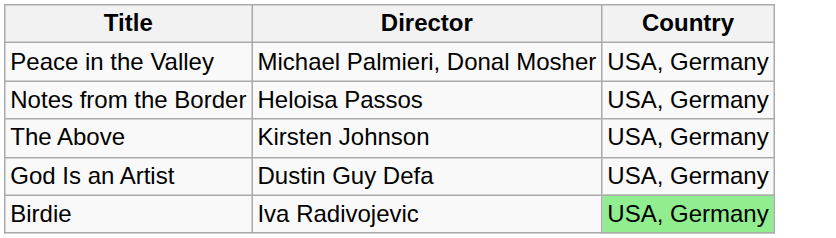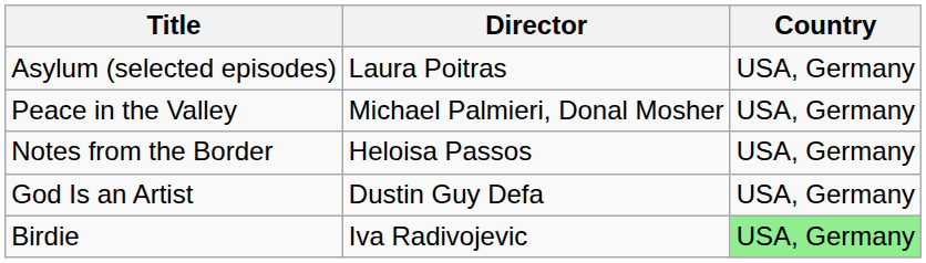+ row: Asylum (selected episodes) | Laura Poitras | USA, Germany
- row: The Above | Kirsten Johnson | USA, Germany
